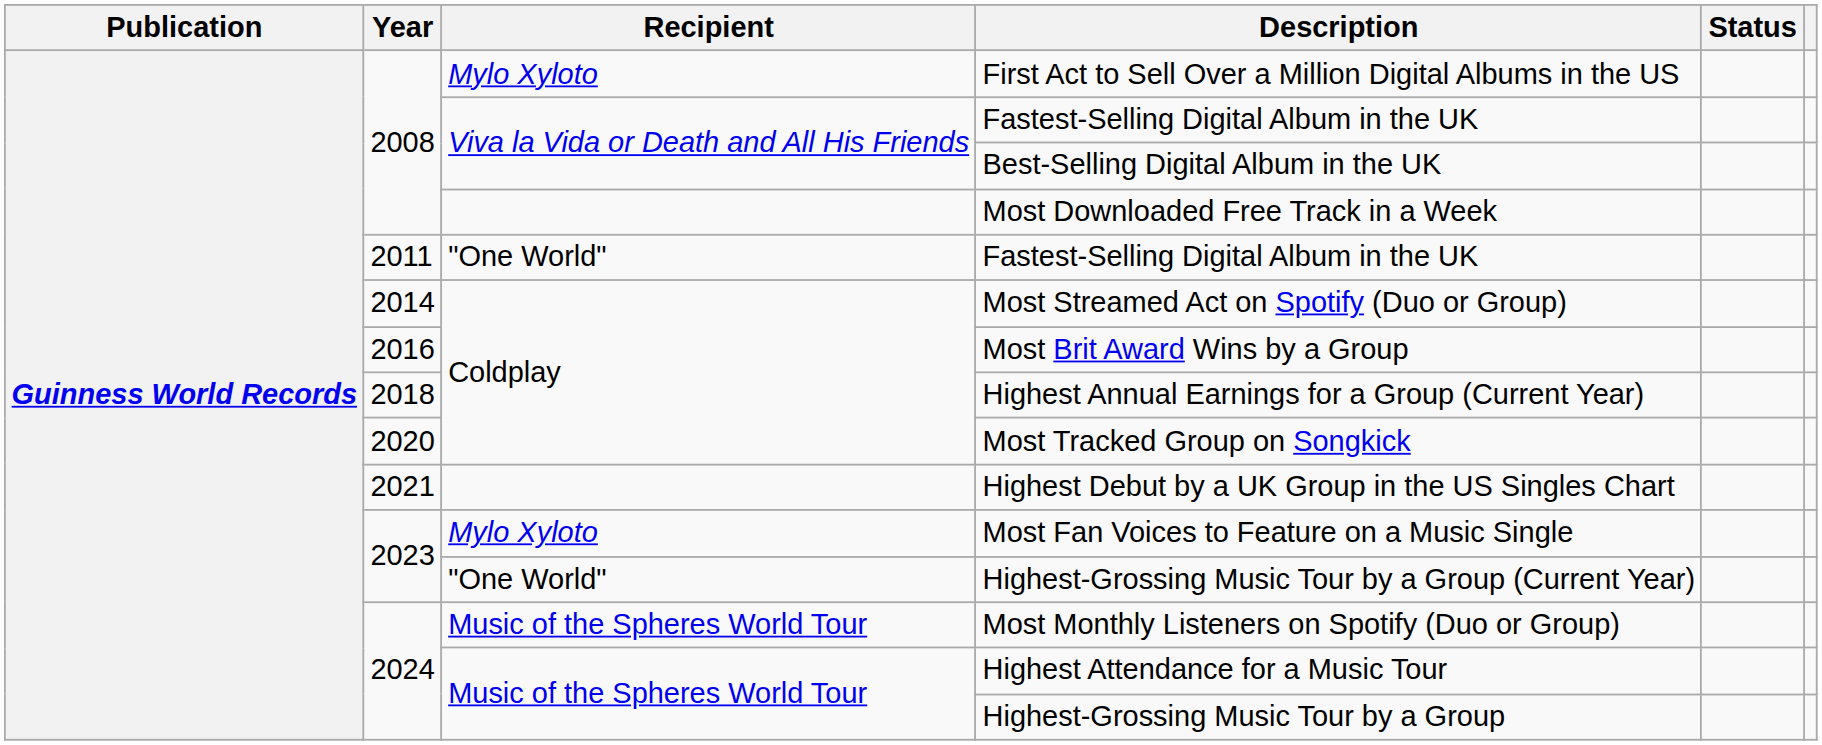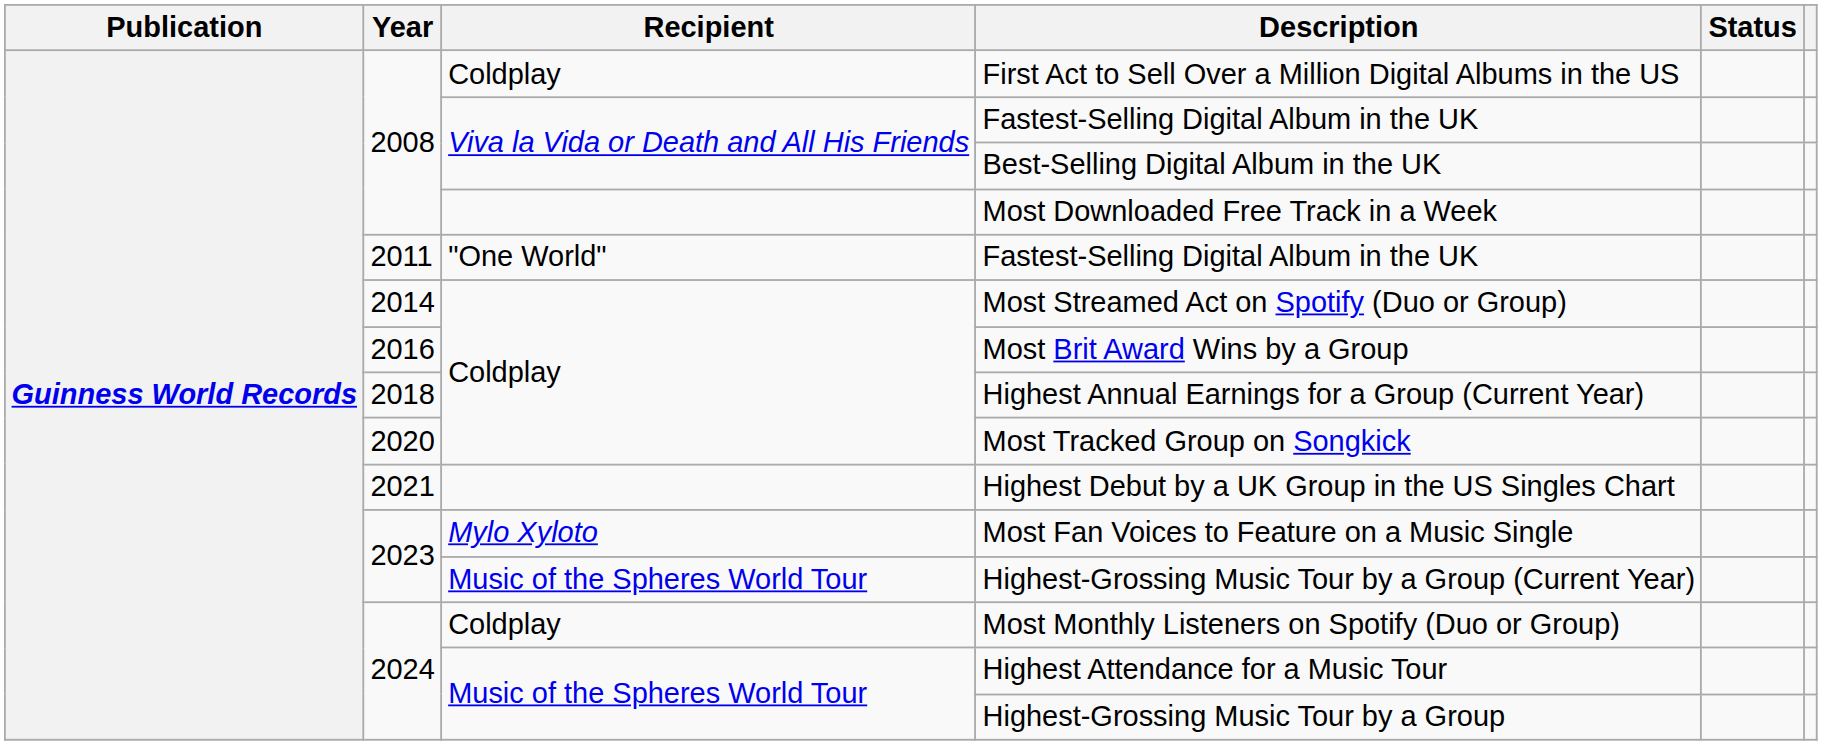First Act to Sell Over a Million Digital Albums in the US | Recipient: Mylo Xyloto -> Coldplay
Highest-Grossing Music Tour by a Group (Current Year) | Recipient: "One World" -> Music of the Spheres World Tour
Most Monthly Listeners on Spotify (Duo or Group) | Recipient: Music of the Spheres World Tour -> Coldplay
